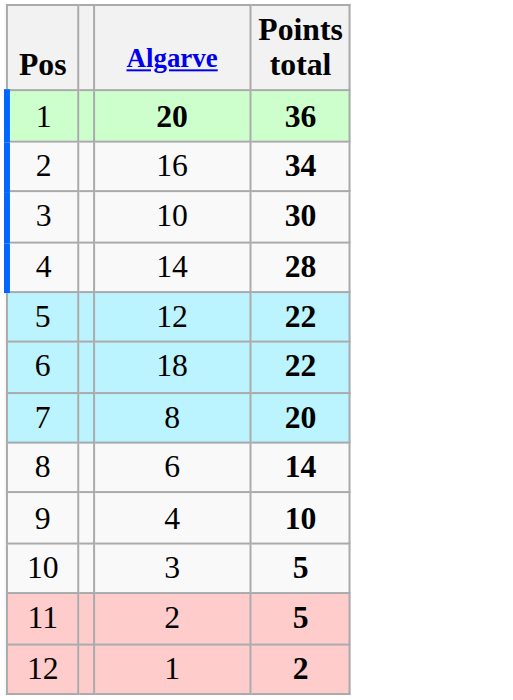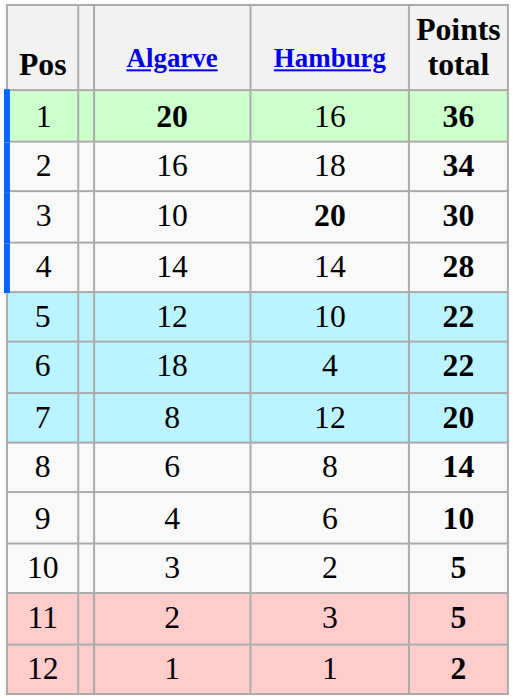+ column: Hamburg | 16 | 18 | 20 | 14 | 10 | 4 | 12 | 8 | 6 | 2 | 3 | 1
